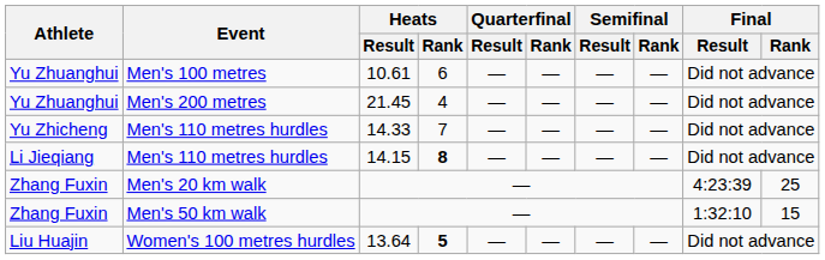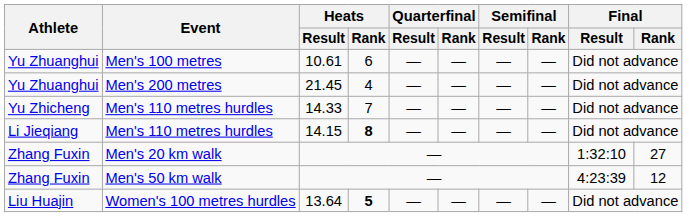Men's 20 km walk | Final / Result: 4:23:39 -> 1:32:10
Men's 20 km walk | Final / Rank: 25 -> 27
Men's 50 km walk | Final / Result: 1:32:10 -> 4:23:39
Men's 50 km walk | Final / Rank: 15 -> 12
